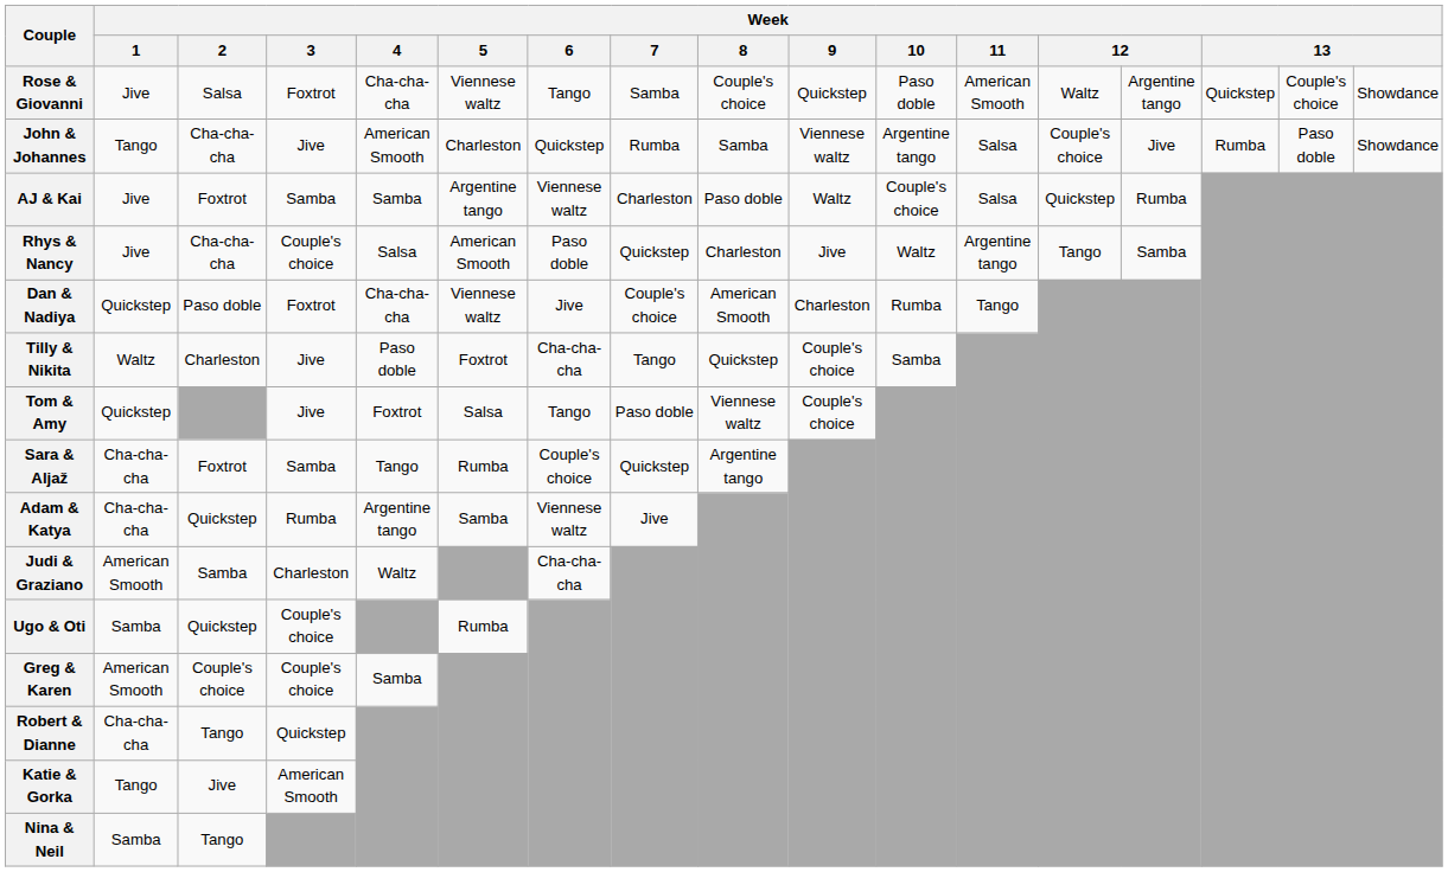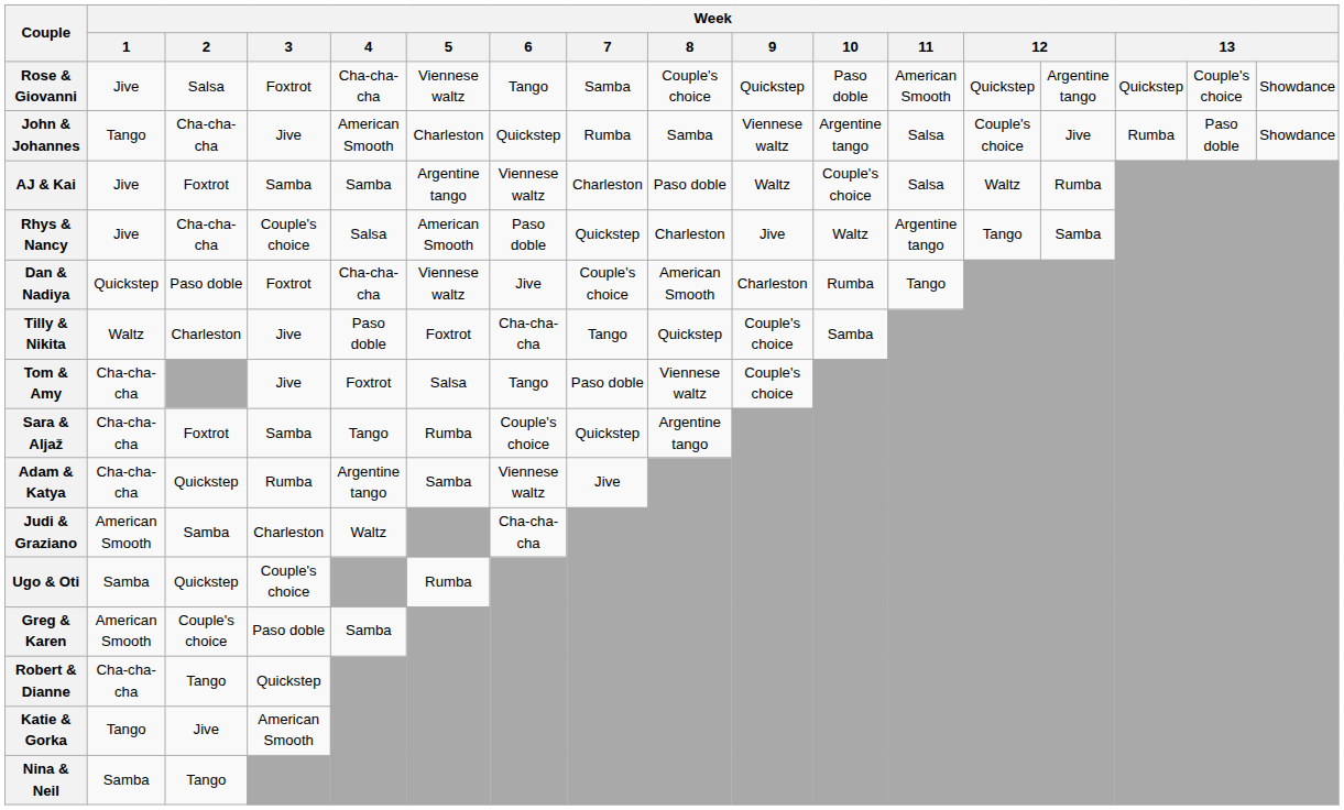Rose & Giovanni | column 13: Waltz -> Quickstep
AJ & Kai | column 13: Quickstep -> Waltz
Tom & Amy | Week / 1: Quickstep -> Cha-cha-cha
Greg & Karen | Week / 3: Couple's choice -> Paso doble
